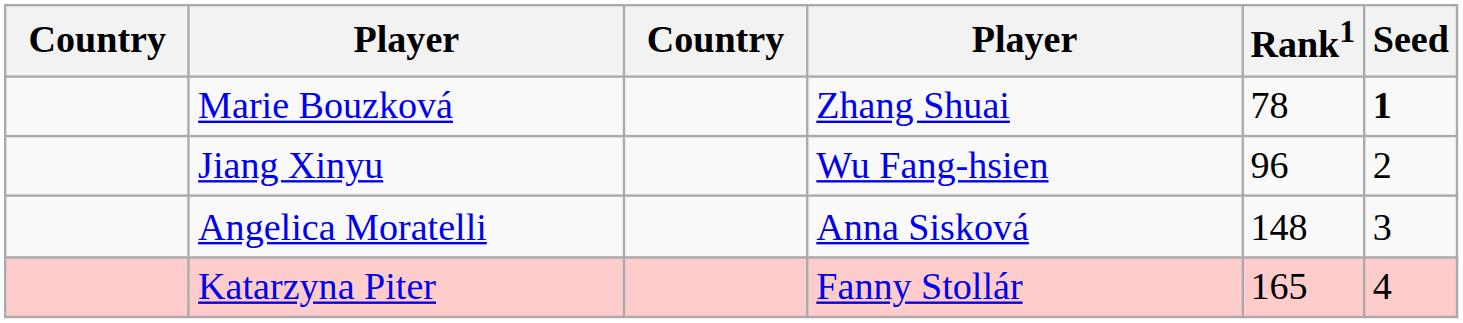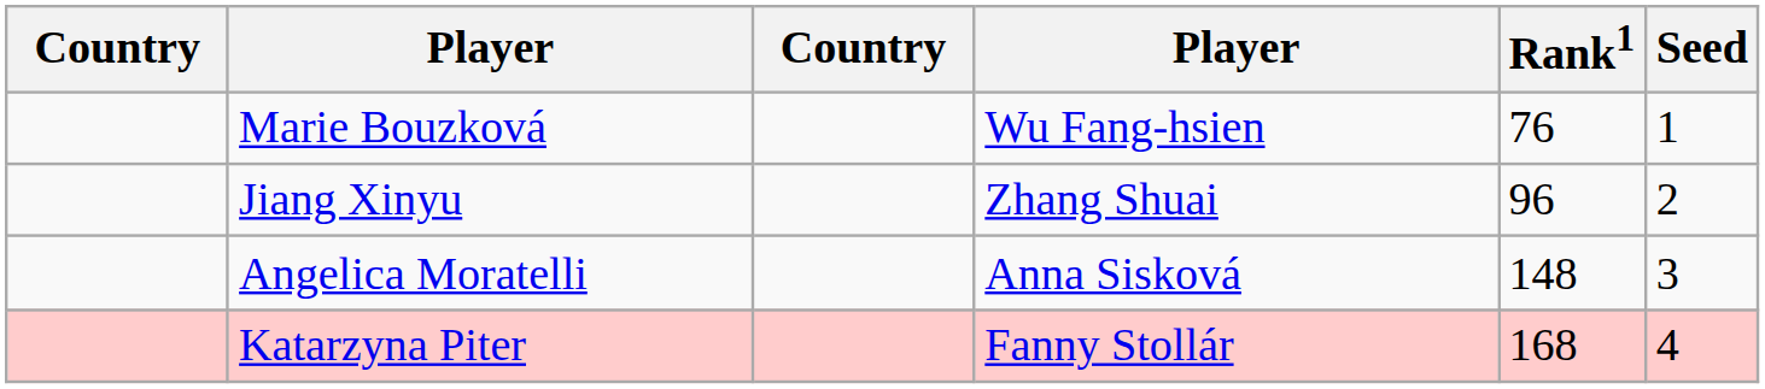Marie Bouzková | column 4: Zhang Shuai -> Wu Fang-hsien
Marie Bouzková | Rank1: 78 -> 76
Marie Bouzková | Seed: bold -> normal
Jiang Xinyu | column 4: Wu Fang-hsien -> Zhang Shuai
Katarzyna Piter | Rank1: 165 -> 168
